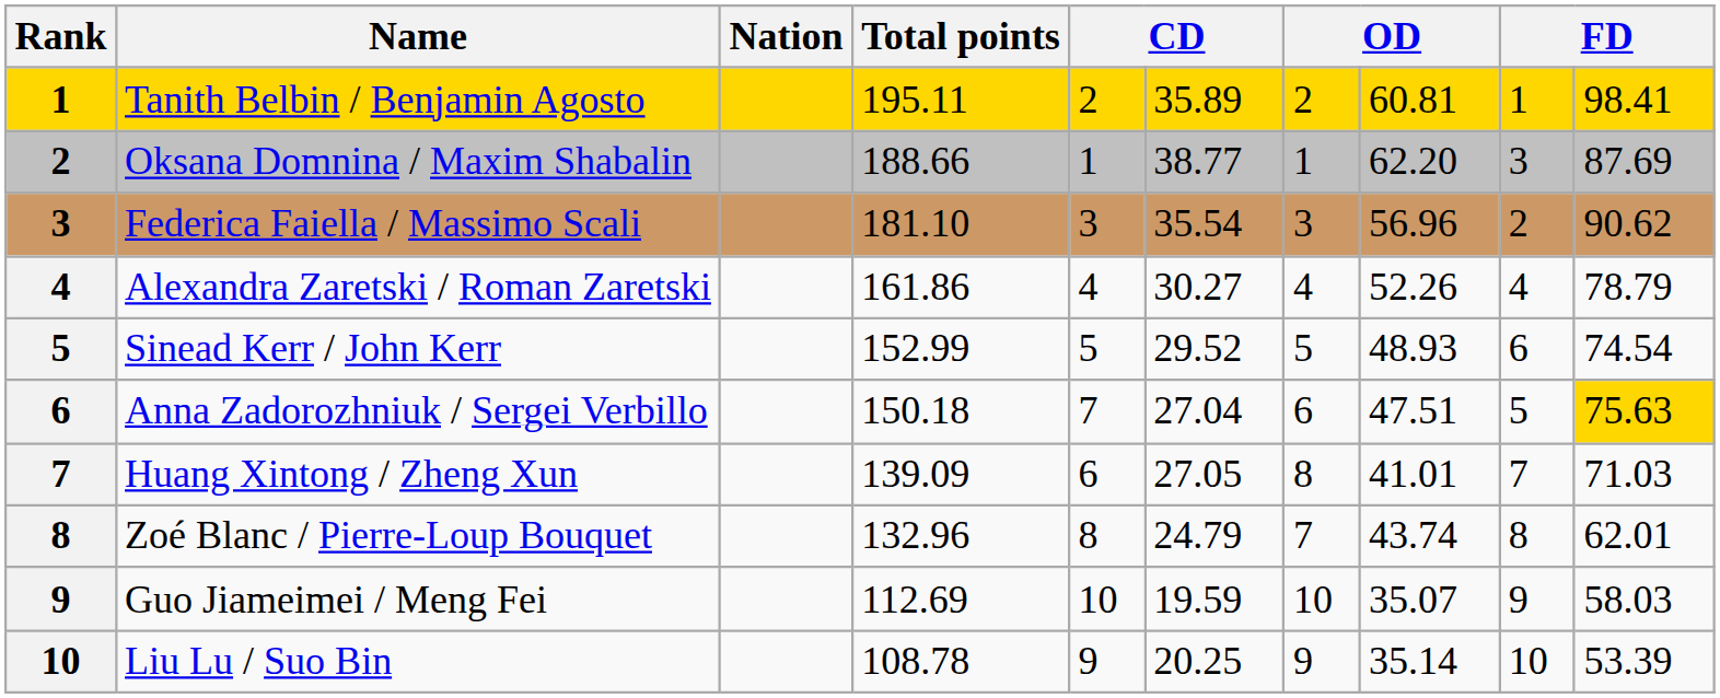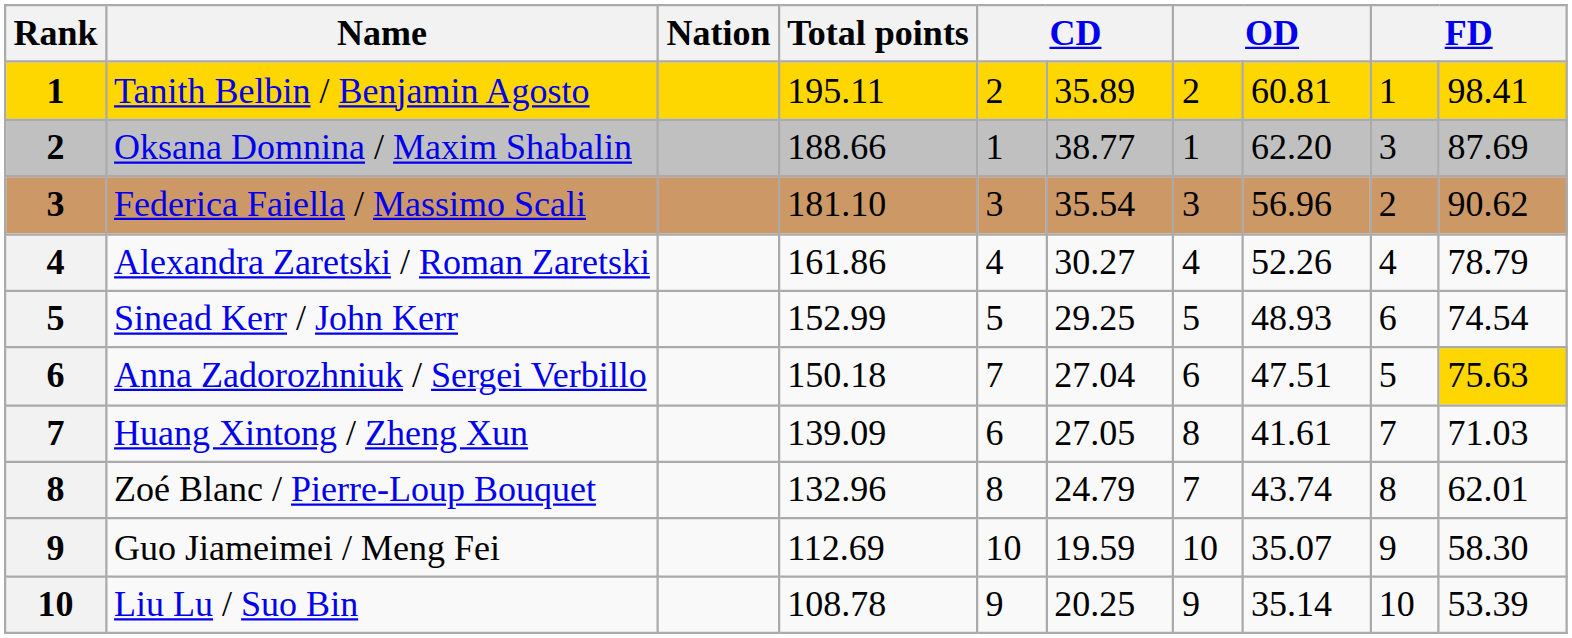Sinead Kerr / John Kerr | column 6: 29.52 -> 29.25
Huang Xintong / Zheng Xun | column 8: 41.01 -> 41.61
Guo Jiameimei / Meng Fei | column 10: 58.03 -> 58.30
